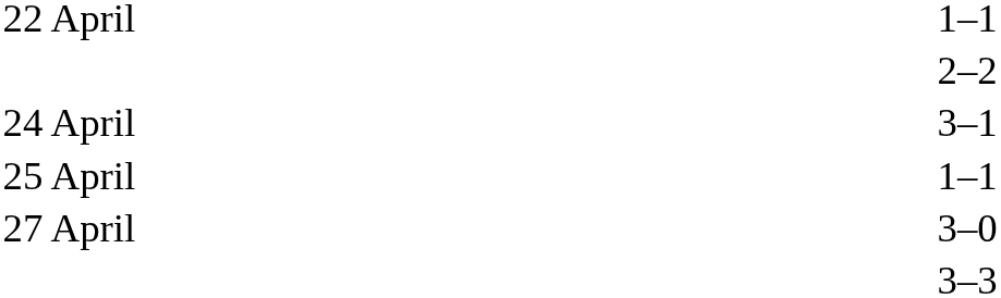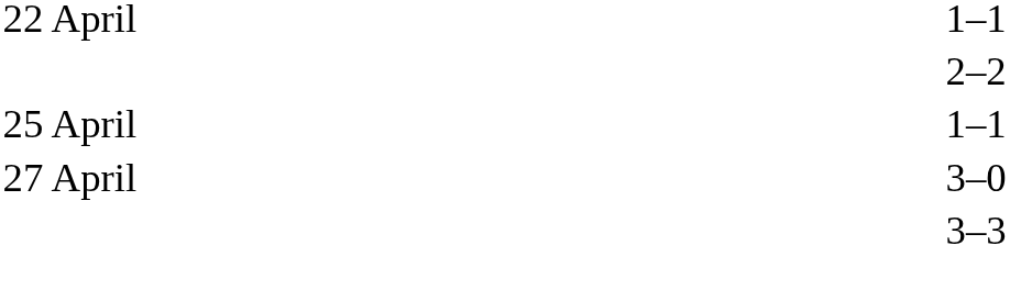- row: 24 April | 3–1
